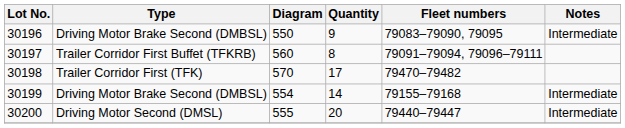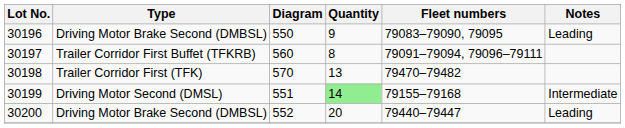30196 | Notes: Intermediate -> Leading
30198 | Quantity: 17 -> 13
30199 | Type: Driving Motor Brake Second (DMBSL) -> Driving Motor Second (DMSL)
30199 | Diagram: 554 -> 551
30199 | Quantity: no background -> lightgreen background
30200 | Type: Driving Motor Second (DMSL) -> Driving Motor Brake Second (DMBSL)
30200 | Diagram: 555 -> 552
30200 | Notes: Intermediate -> Leading
